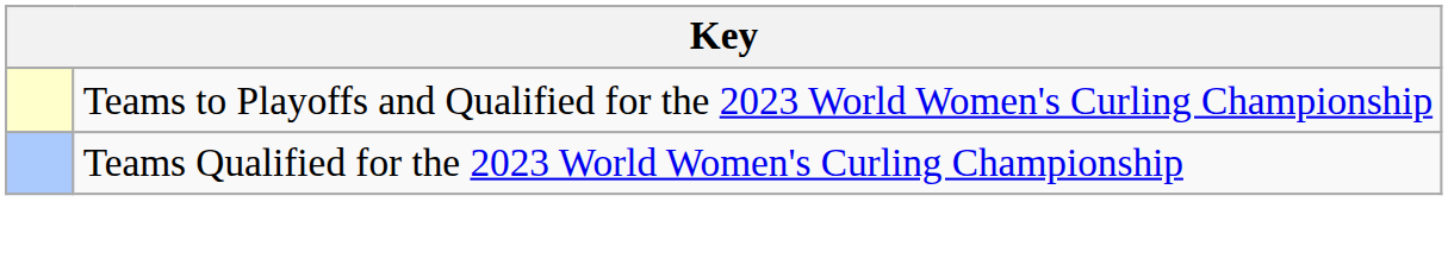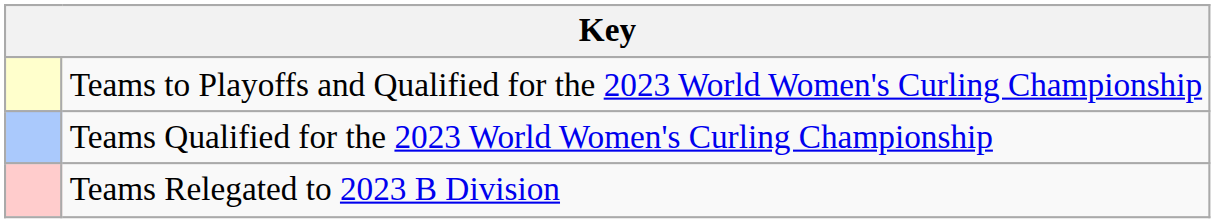+ row: Teams Relegated to 2023 B Division
